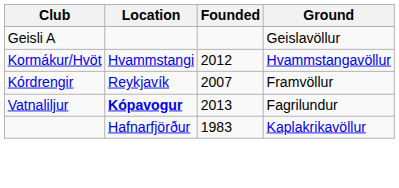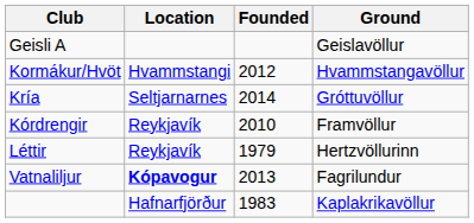+ row: Kría | Seltjarnarnes | 2014 | Gróttuvöllur
Kórdrengir | Founded: 2007 -> 2010
+ row: Léttir | Reykjavík | 1979 | Hertzvöllurinn
